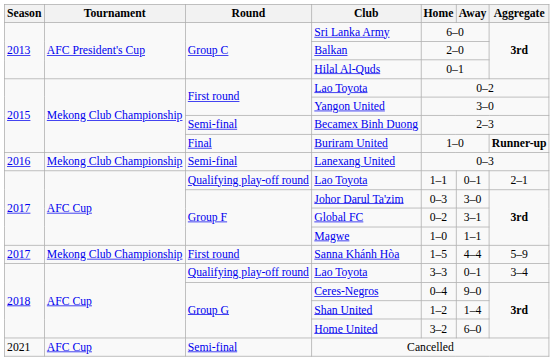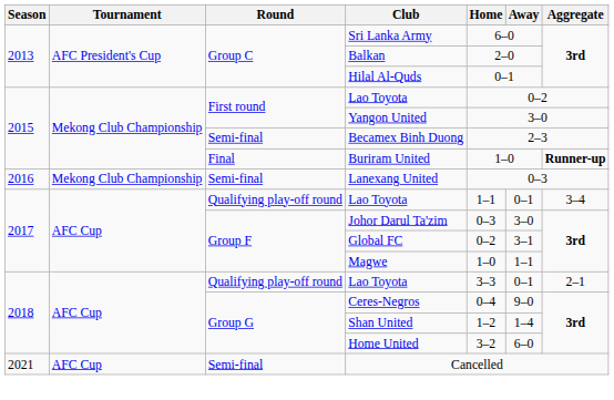2017 / Lao Toyota | Aggregate: 2–1 -> 3–4
- row: 2017 | Mekong Club Championship | First round | Sanna Khánh Hòa | 1–5 | 4–4 | 5–9
2018 / Lao Toyota | Aggregate: 3–4 -> 2–1
